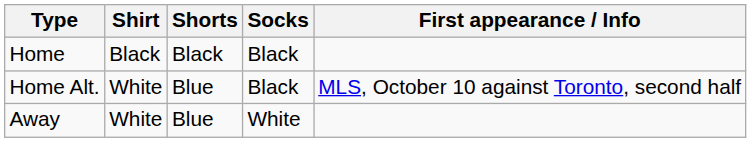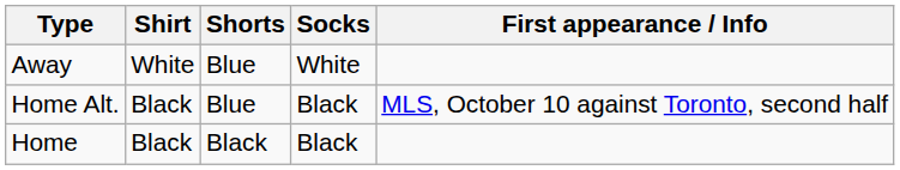rows swapped: Home <-> Away
Home Alt. | Shirt: White -> Black
